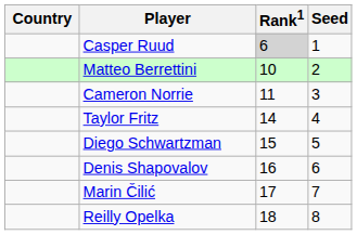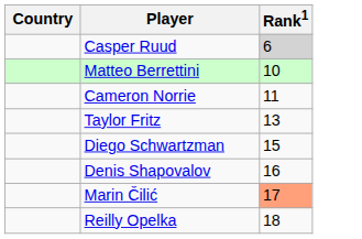- column: Seed | 1 | 2 | 3 | 4 | 5 | 6 | 7 | 8
Taylor Fritz | Rank1: 14 -> 13
Marin Čilić | Rank1: no background -> lightsalmon background
